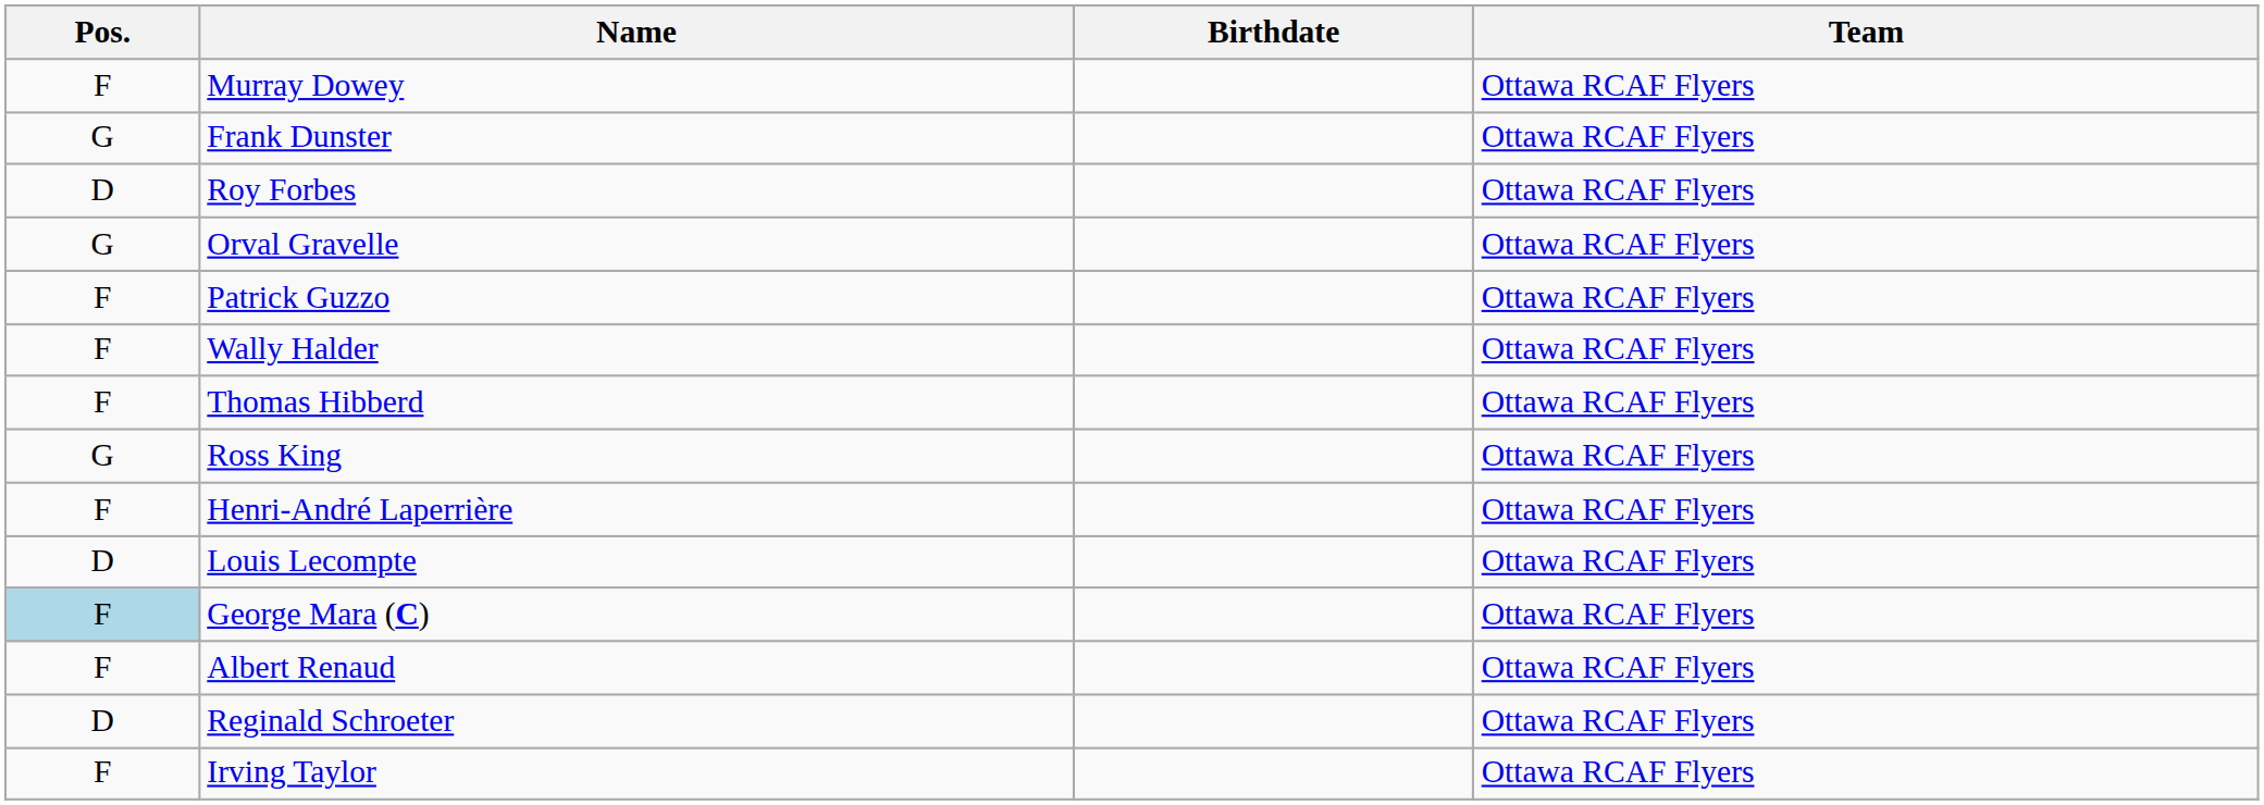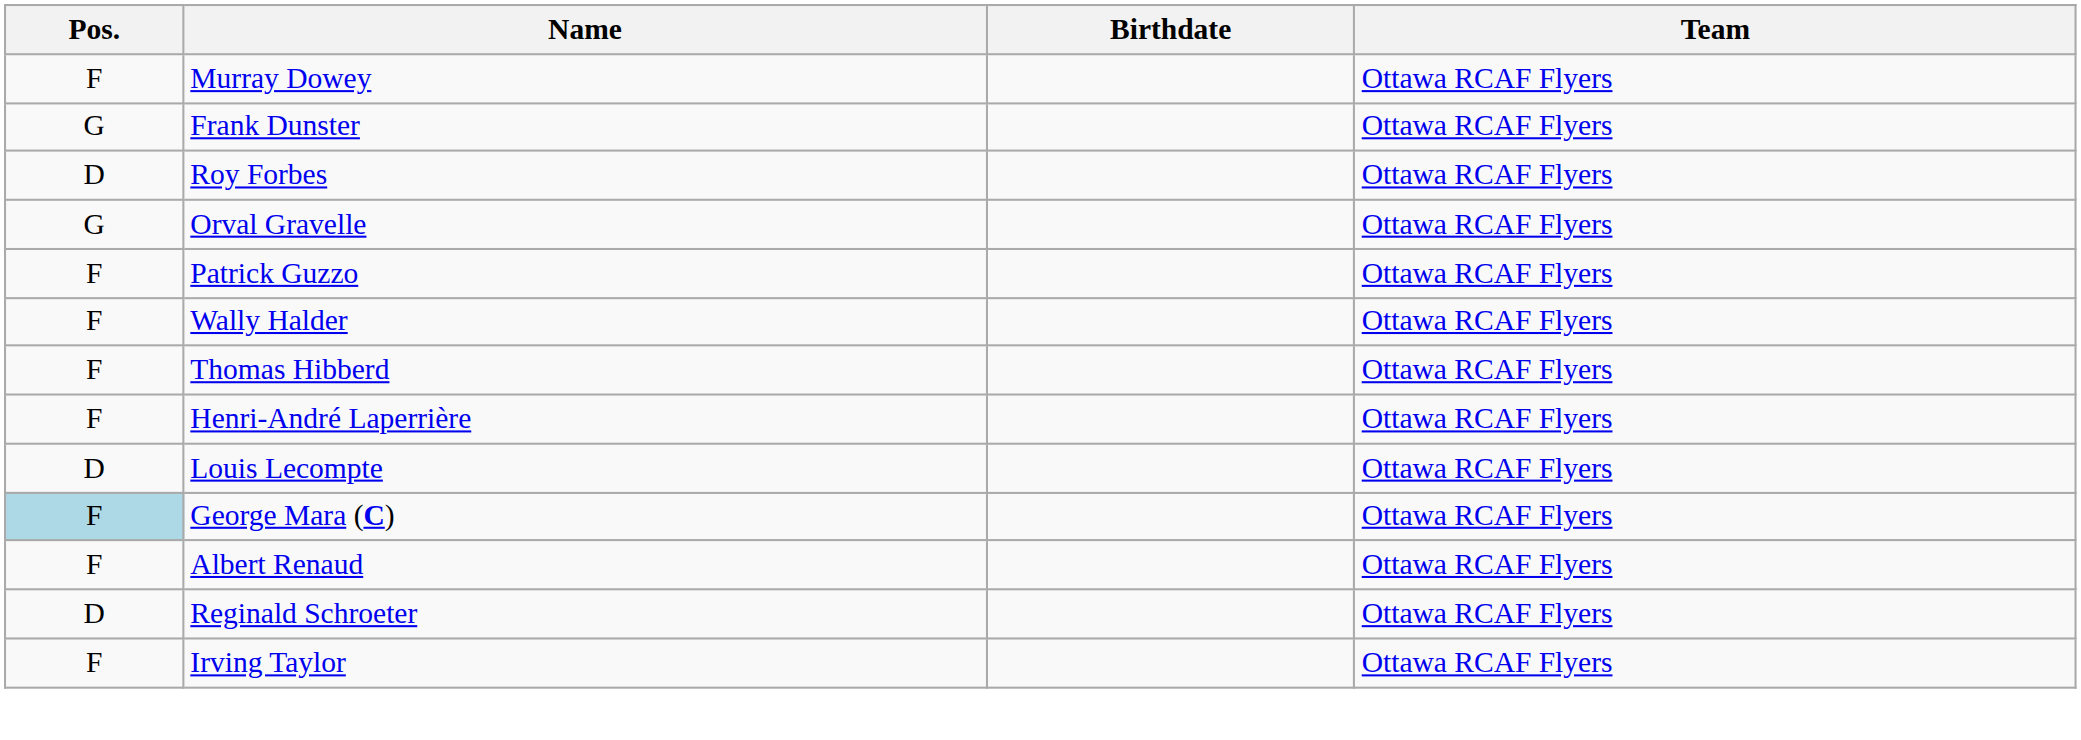- row: G | Ross King | Ottawa RCAF Flyers
